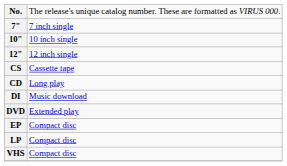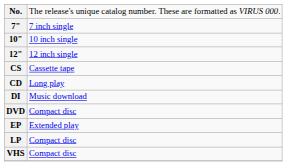DVD | column 2: Extended play -> Compact disc
EP | column 2: Compact disc -> Extended play
